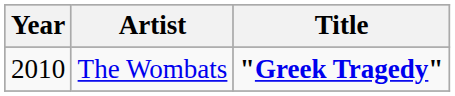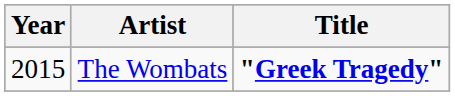The Wombats | Year: 2010 -> 2015
